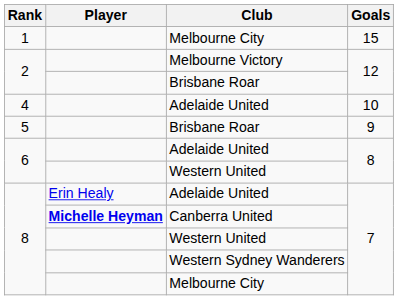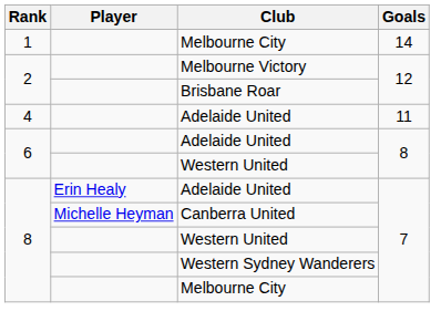1 / Melbourne City | Goals: 15 -> 14
4 / Adelaide United | Goals: 10 -> 11
- row: 5 | Brisbane Roar | 9
Canberra United | Player: bold -> normal
